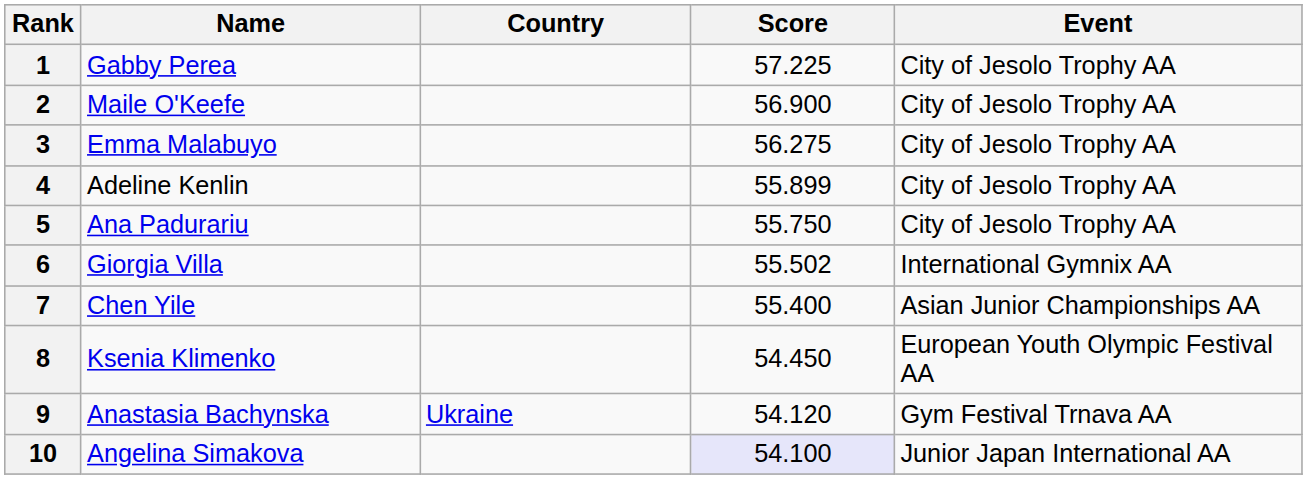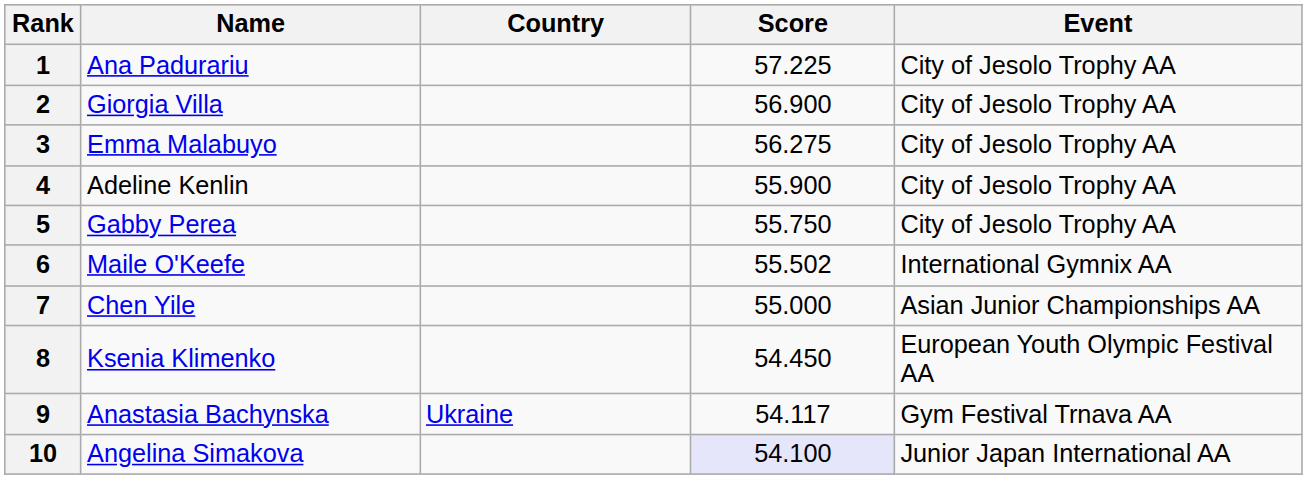1 | Name: Gabby Perea -> Ana Padurariu
2 | Name: Maile O'Keefe -> Giorgia Villa
4 | Score: 55.899 -> 55.900
5 | Name: Ana Padurariu -> Gabby Perea
6 | Name: Giorgia Villa -> Maile O'Keefe
7 | Score: 55.400 -> 55.000
9 | Score: 54.120 -> 54.117
